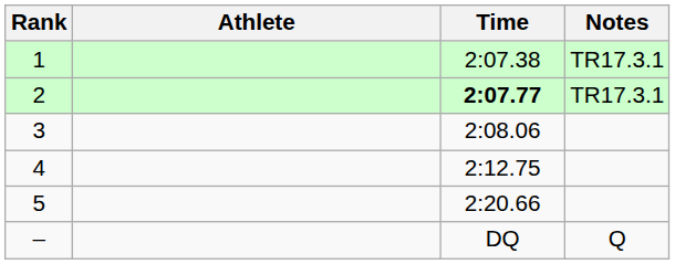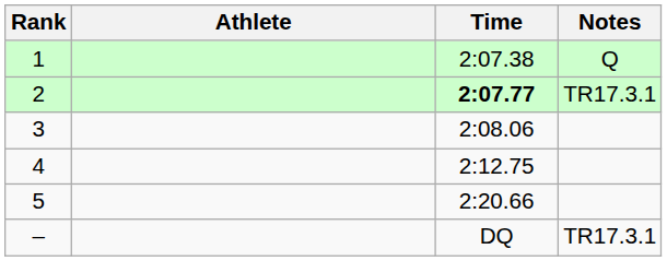1 | Notes: TR17.3.1 -> Q
– | Notes: Q -> TR17.3.1
